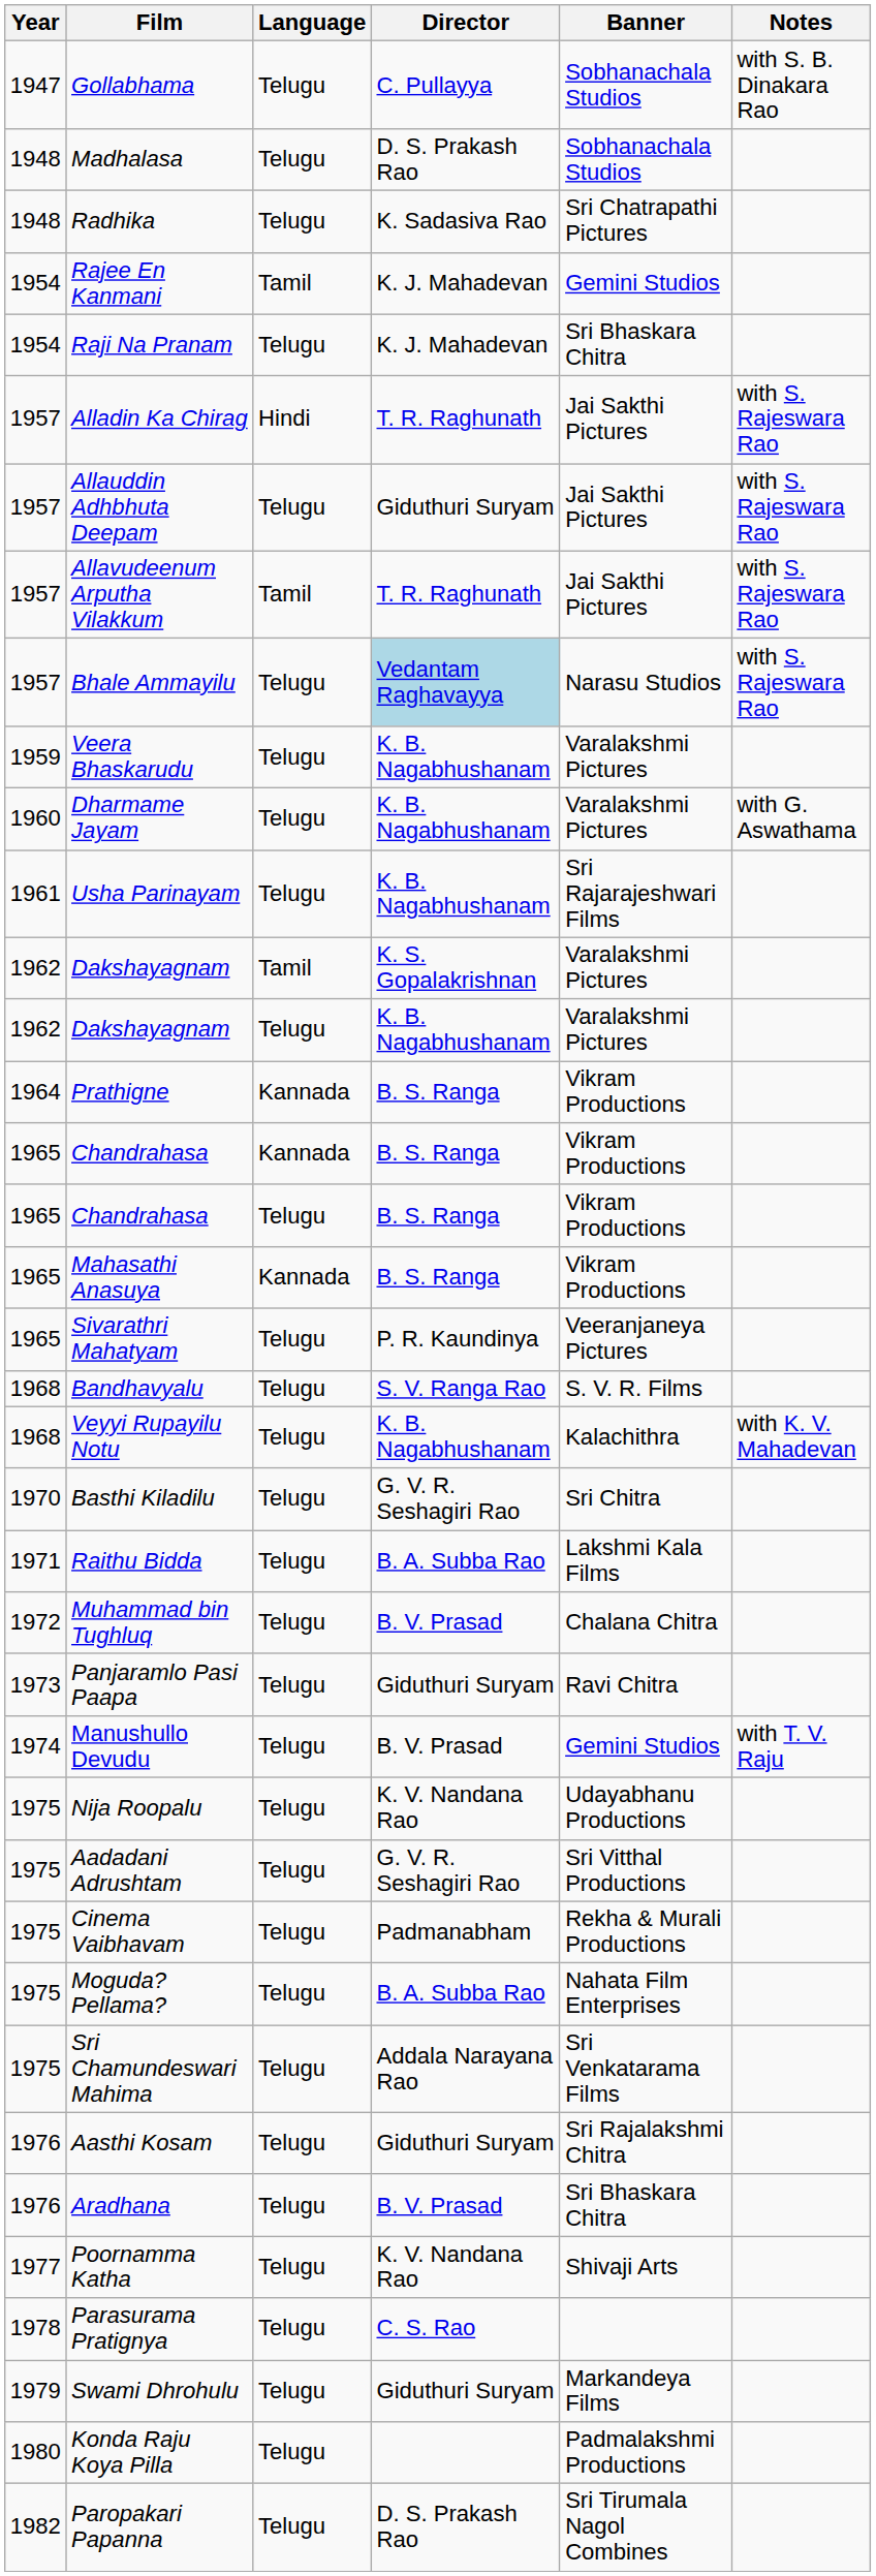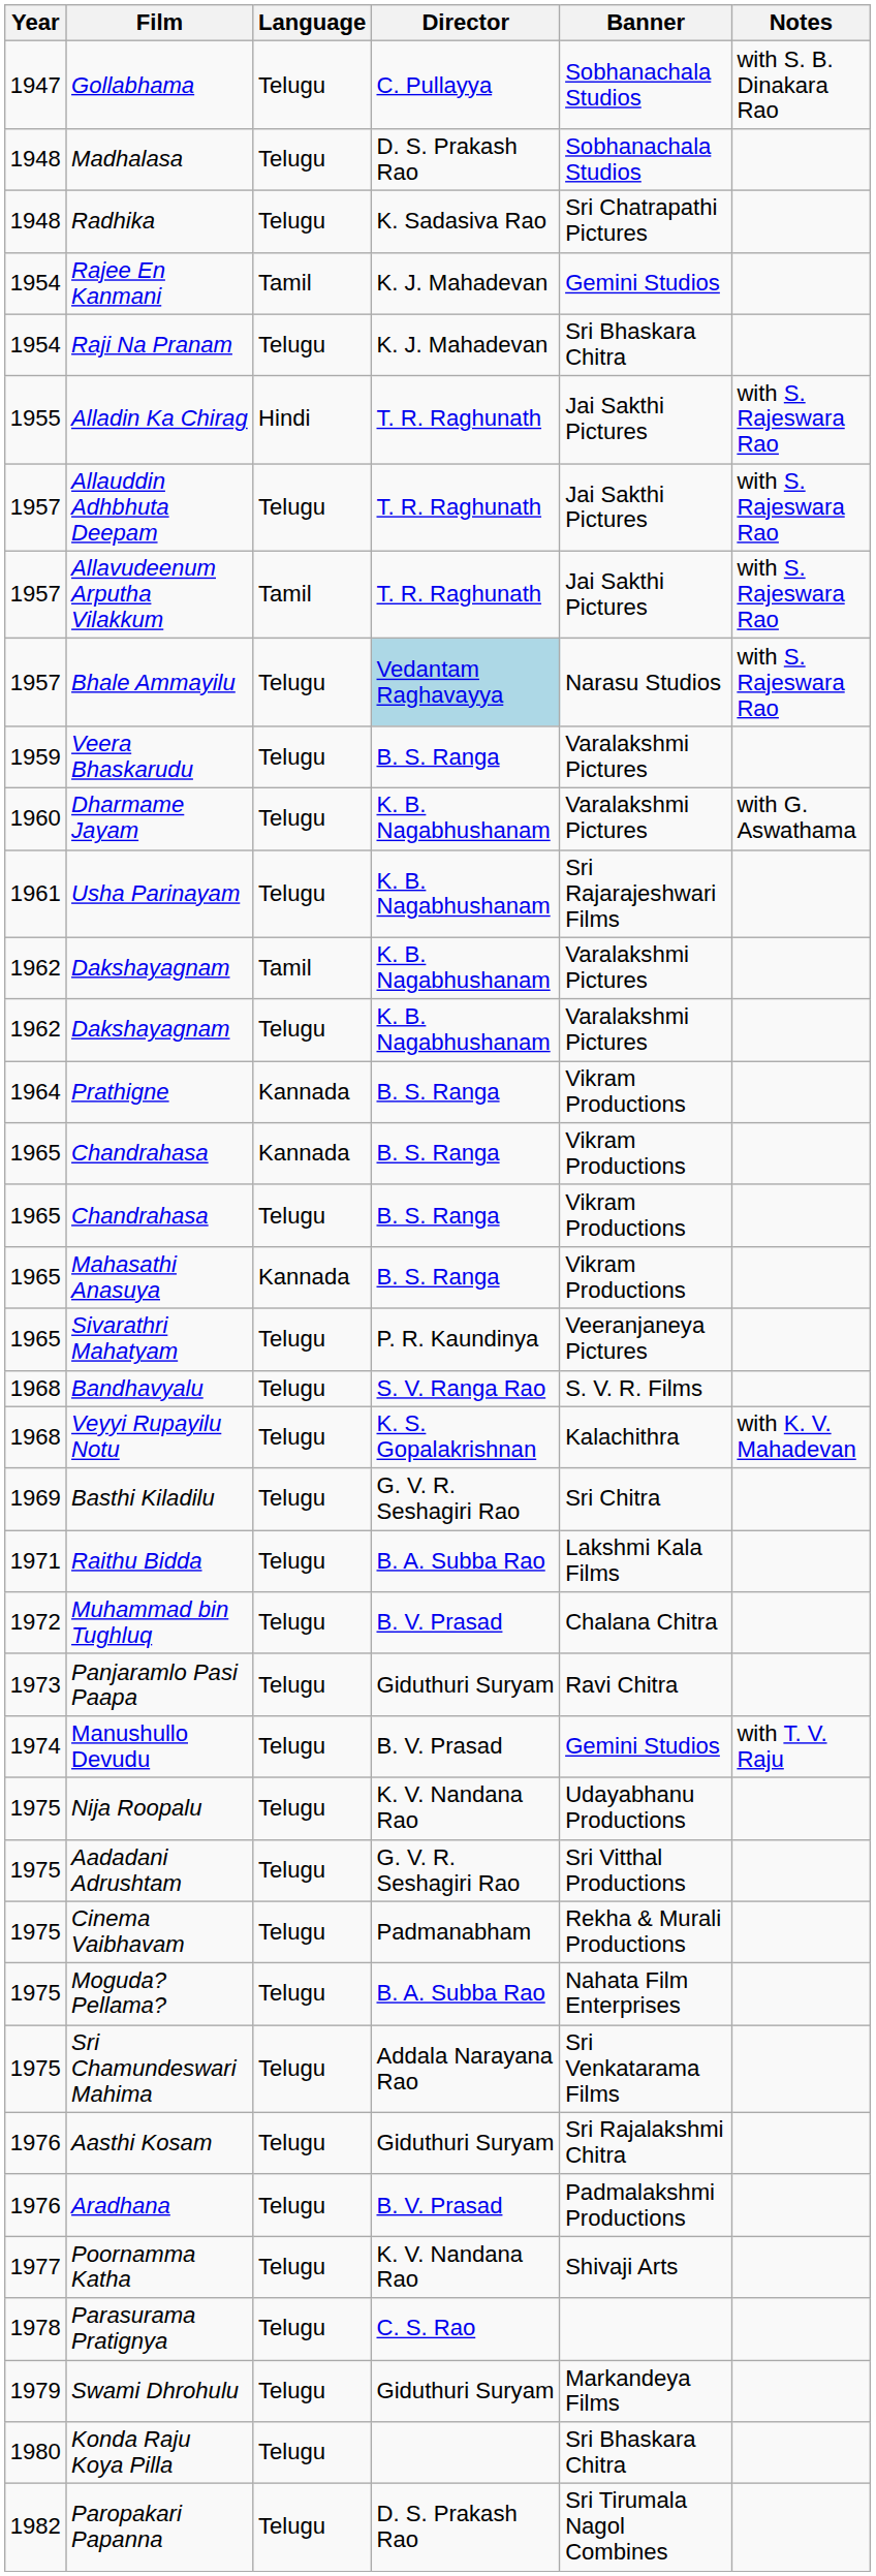Alladin Ka Chirag | Year: 1957 -> 1955
Allauddin Adhbhuta Deepam | Director: Giduthuri Suryam -> T. R. Raghunath
Veera Bhaskarudu | Director: K. B. Nagabhushanam -> B. S. Ranga
Dakshayagnam / Tamil | Director: K. S. Gopalakrishnan -> K. B. Nagabhushanam
Veyyi Rupayilu Notu | Director: K. B. Nagabhushanam -> K. S. Gopalakrishnan
Basthi Kiladilu | Year: 1970 -> 1969
Aradhana | Banner: Sri Bhaskara Chitra -> Padmalakshmi Productions
Konda Raju Koya Pilla | Banner: Padmalakshmi Productions -> Sri Bhaskara Chitra
